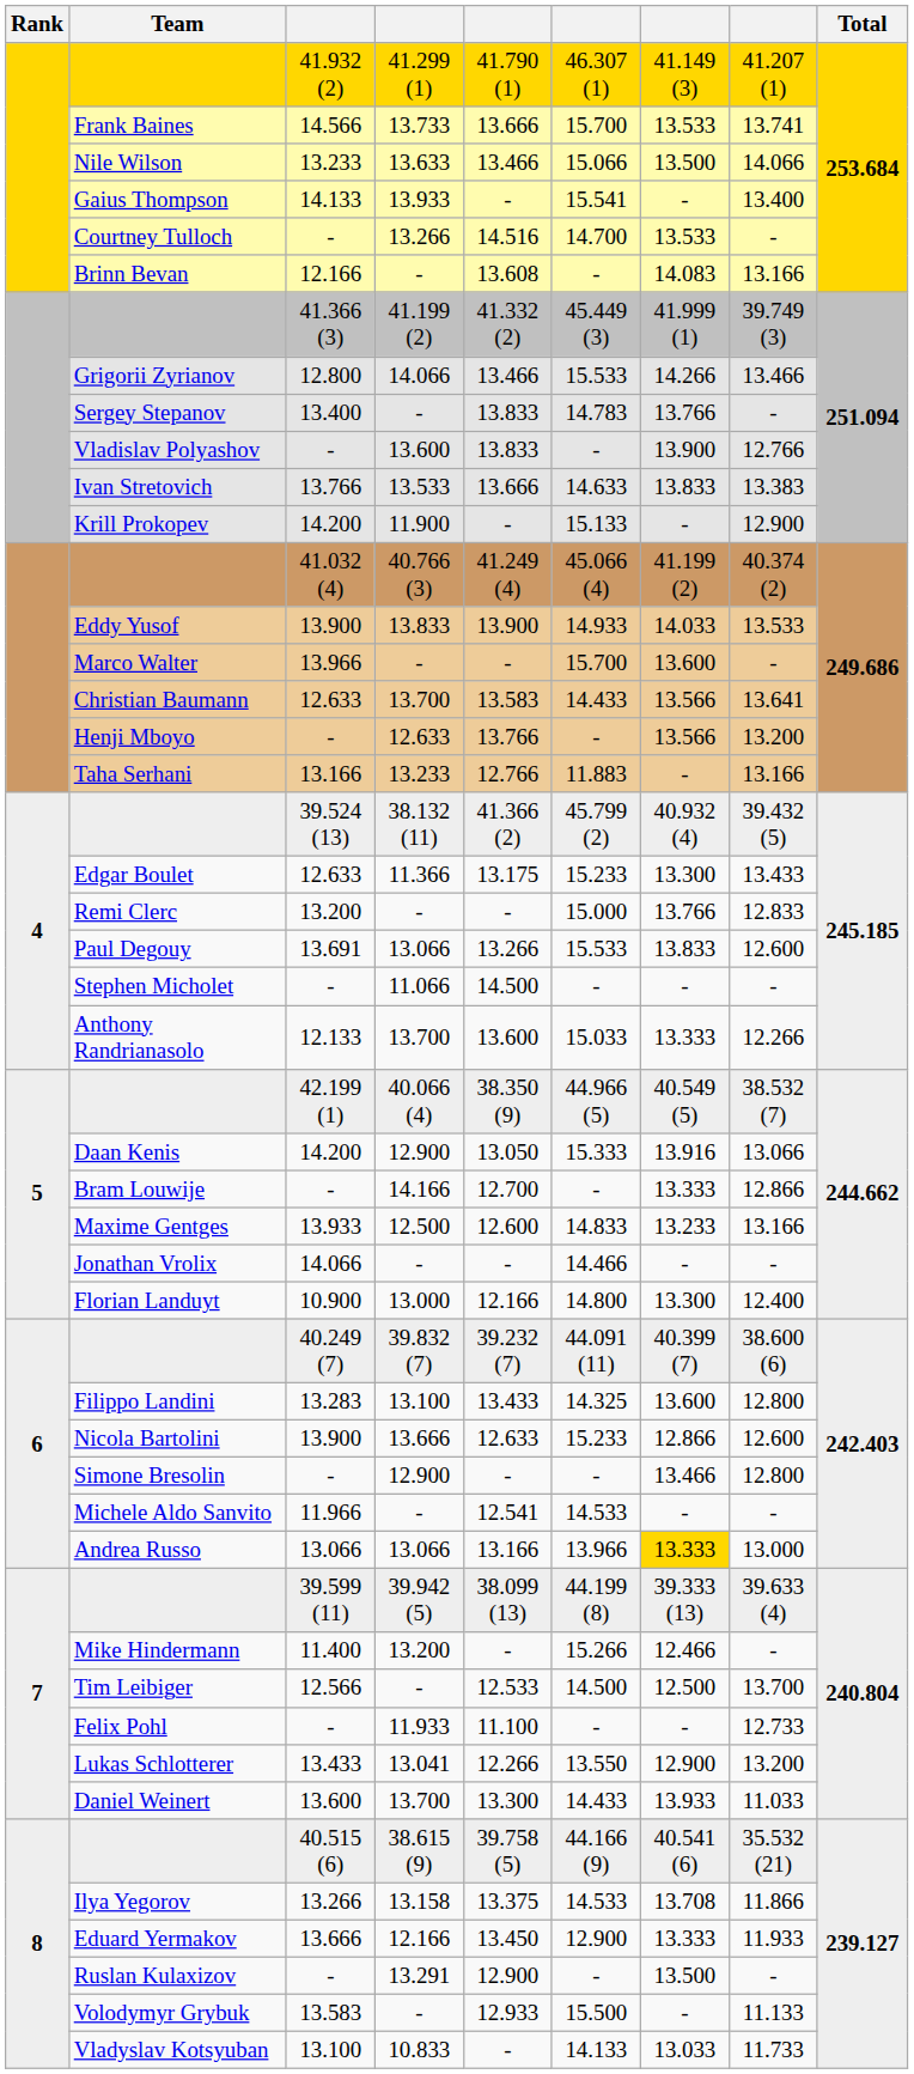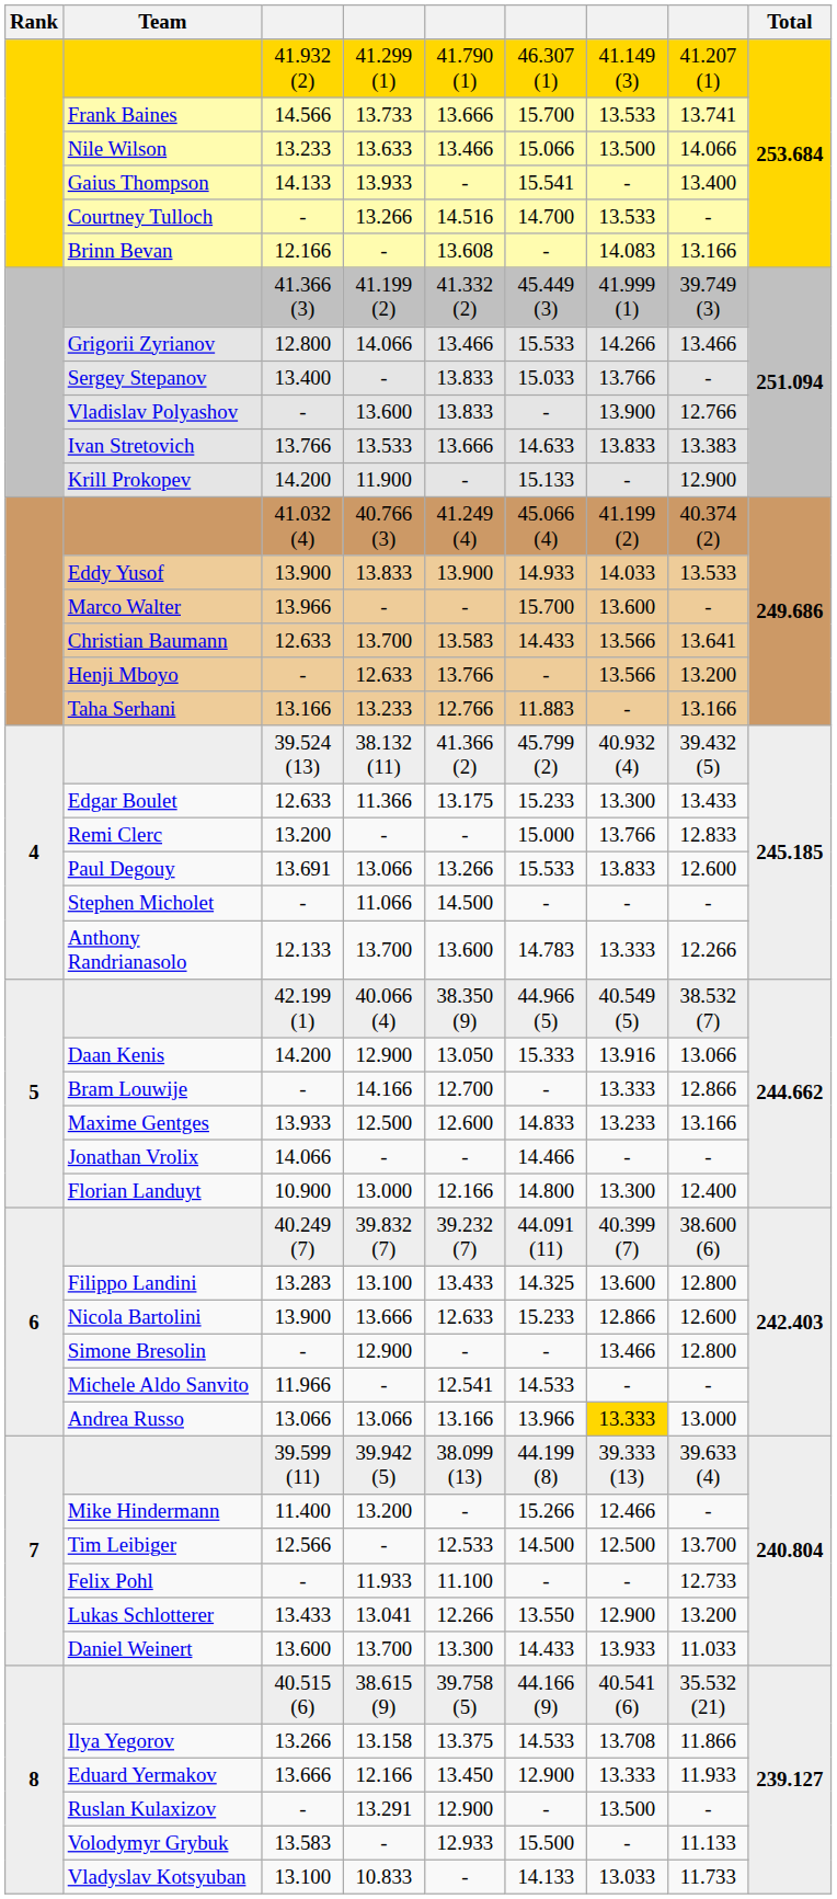Sergey Stepanov | column 6: 14.783 -> 15.033
Anthony Randrianasolo | column 6: 15.033 -> 14.783
